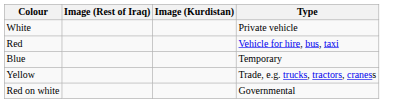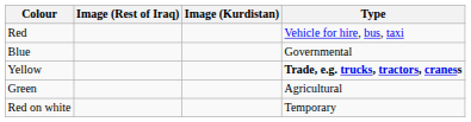- row: White | Private vehicle
Blue | Type: Temporary -> Governmental
Yellow | Type: normal -> bold
+ row: Green | Agricultural
Red on white | Type: Governmental -> Temporary
